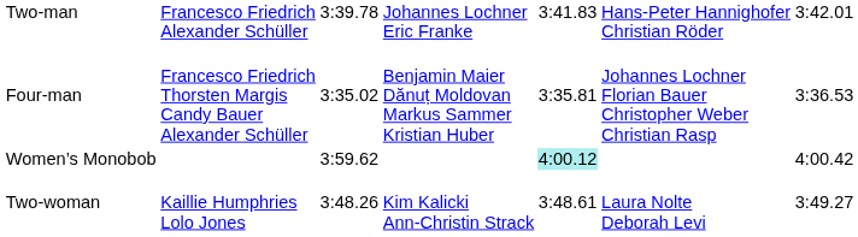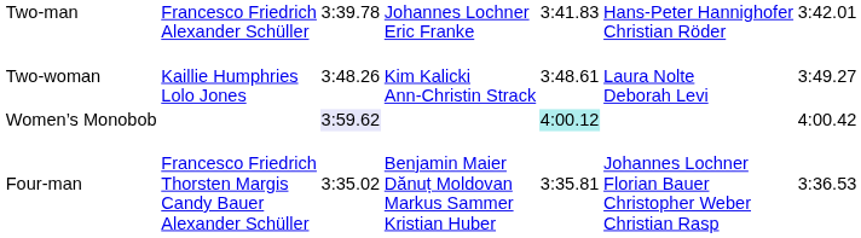rows swapped: Four-man <-> Two-woman
Women’s Monobob | column 3: no background -> lavender background
